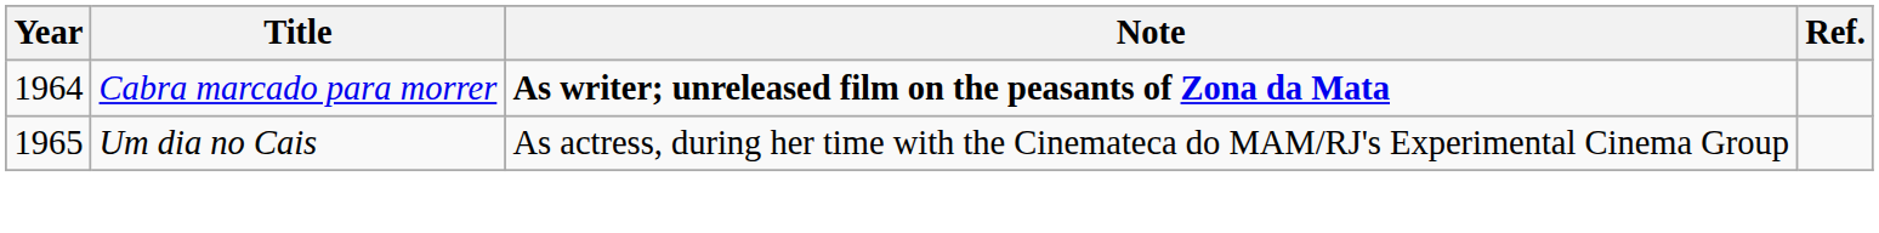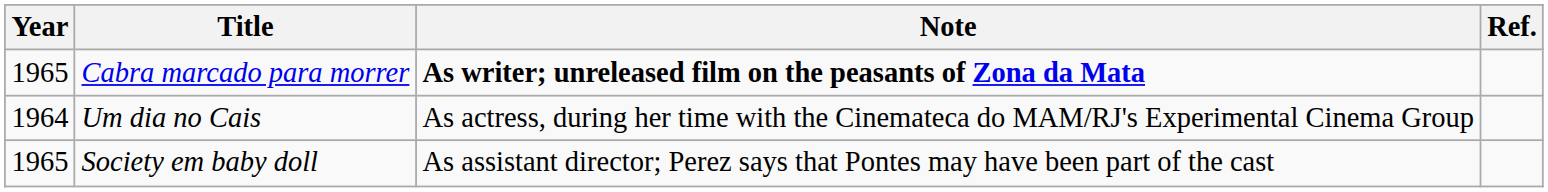Cabra marcado para morrer | Year: 1964 -> 1965
Um dia no Cais | Year: 1965 -> 1964
+ row: 1965 | Society em baby doll | As assistant director; Perez says that Pontes may have been part of the cast
